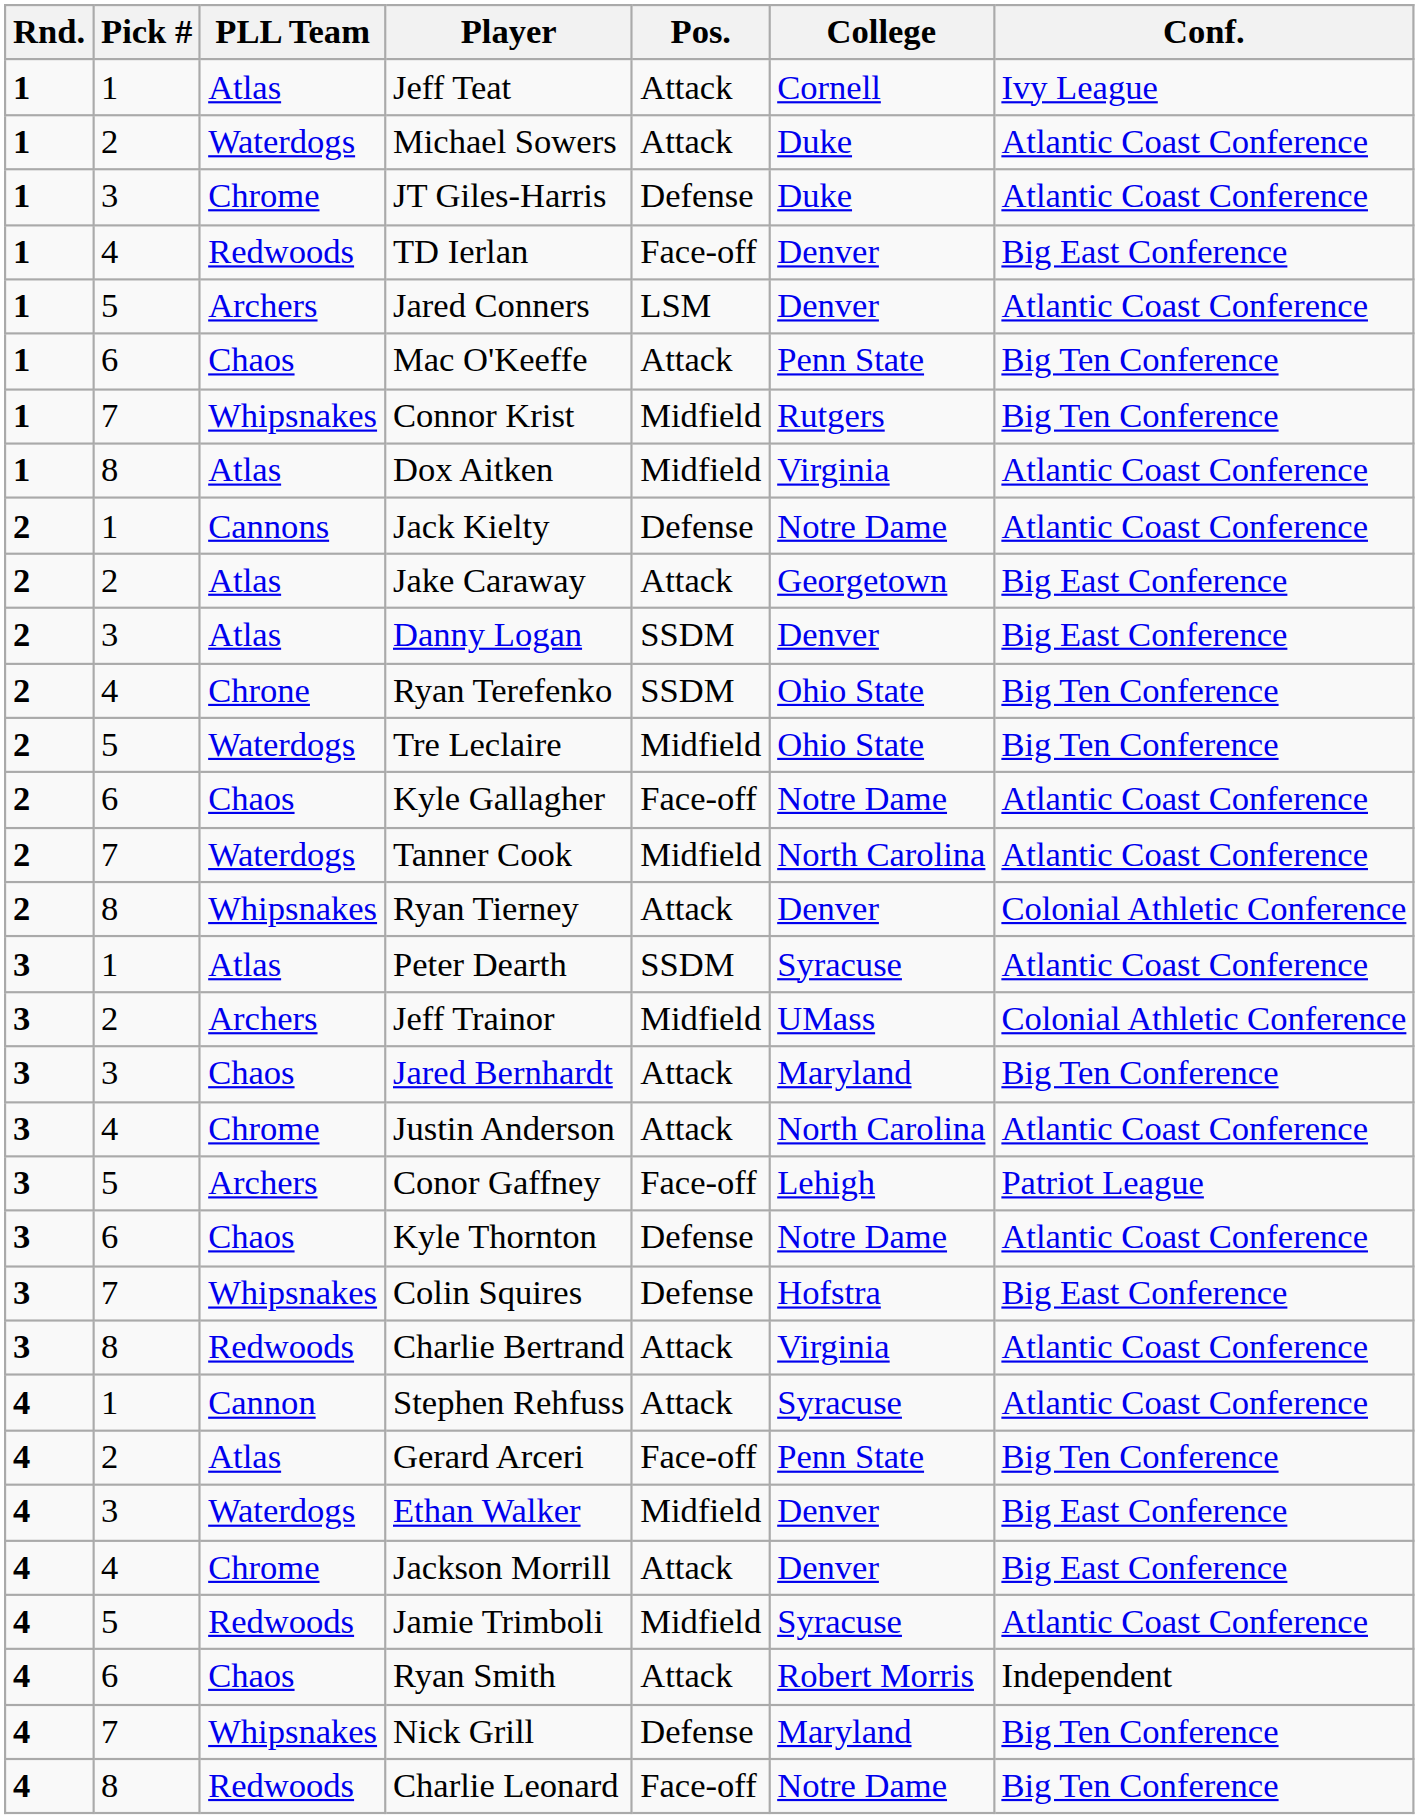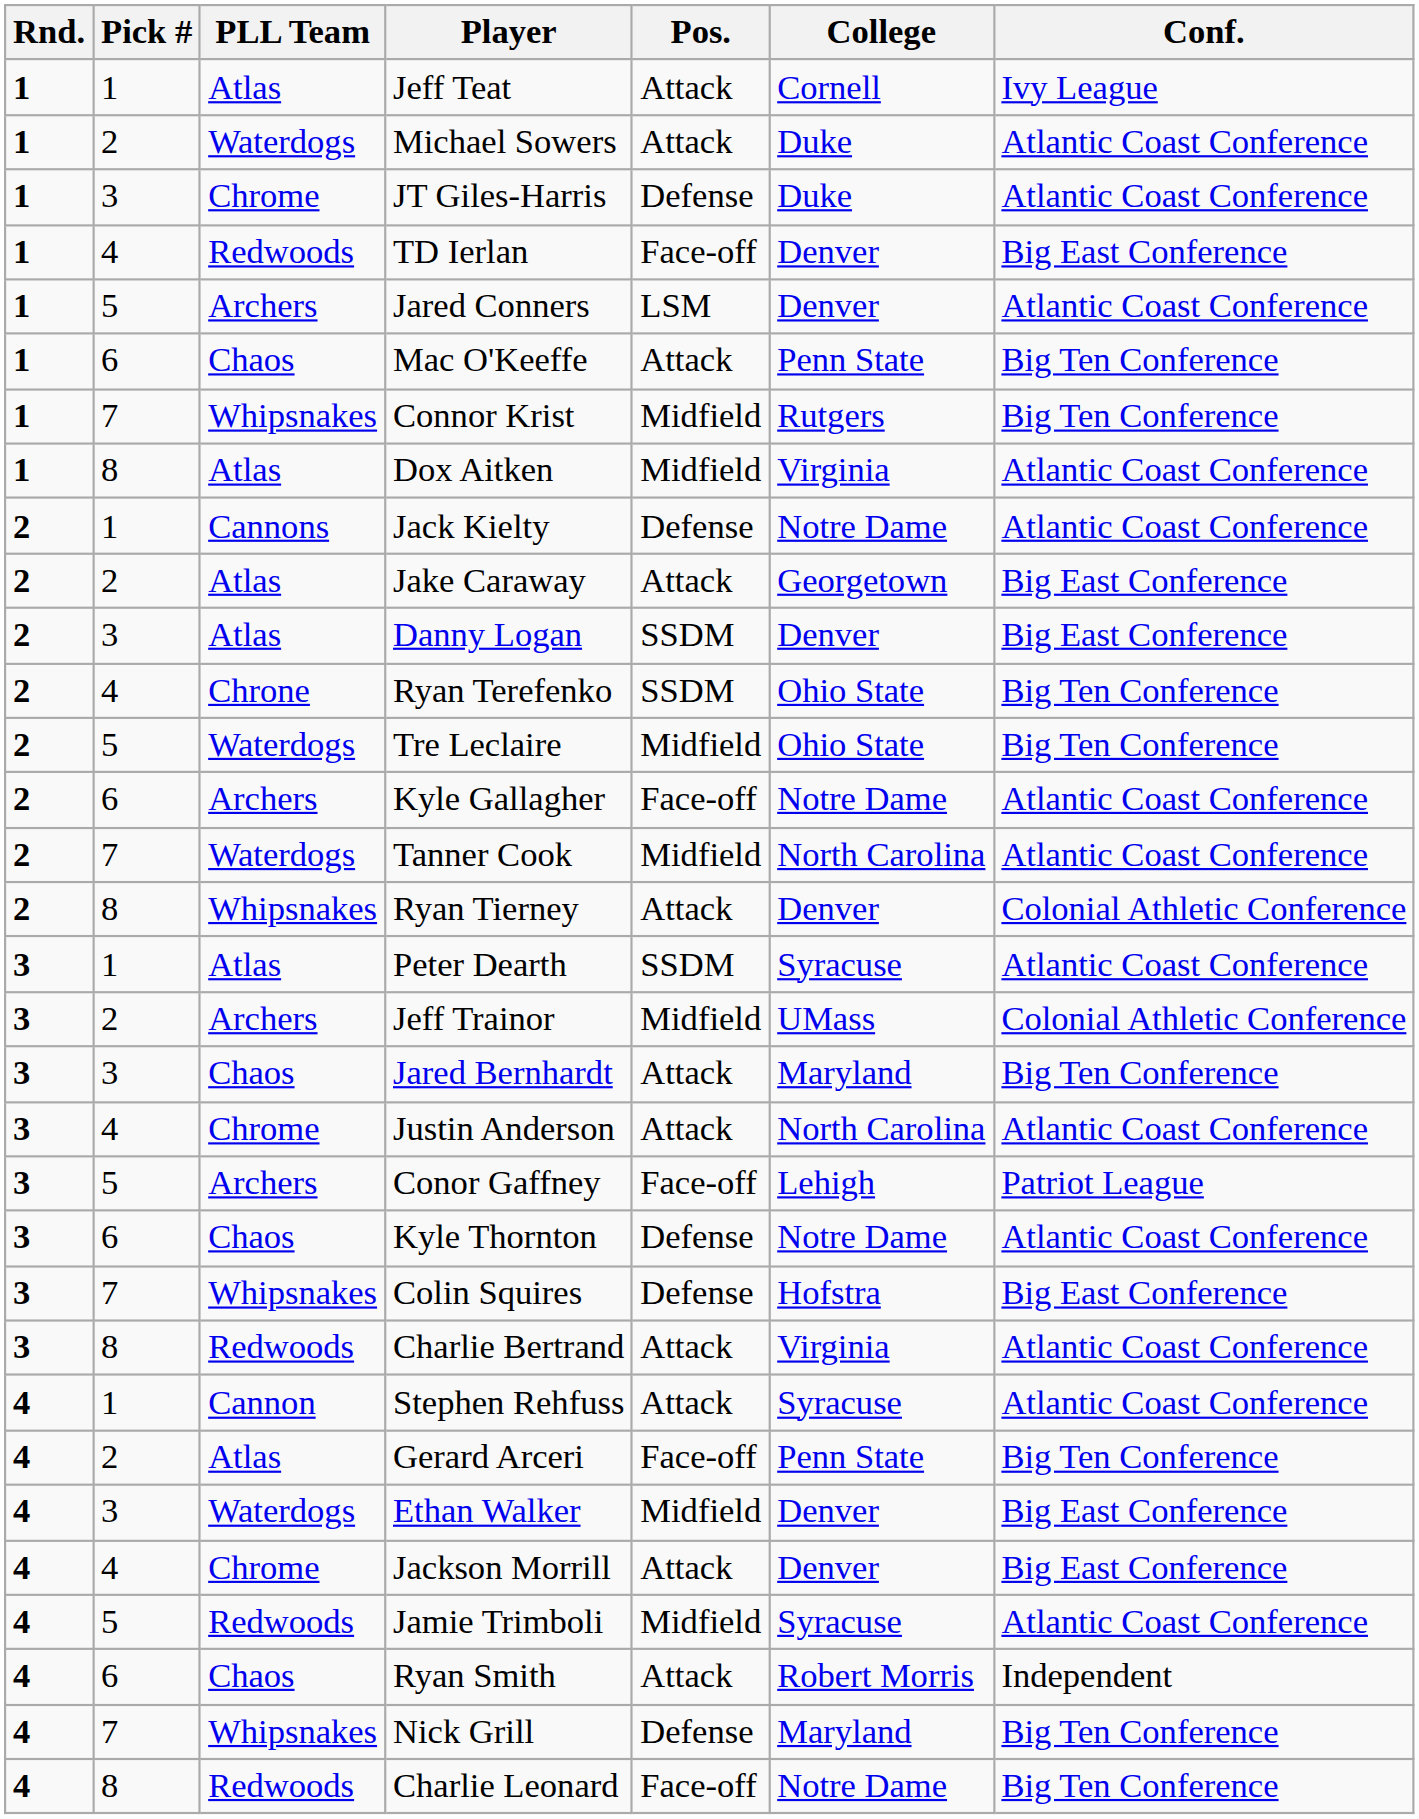Kyle Gallagher | PLL Team: Chaos -> Archers
